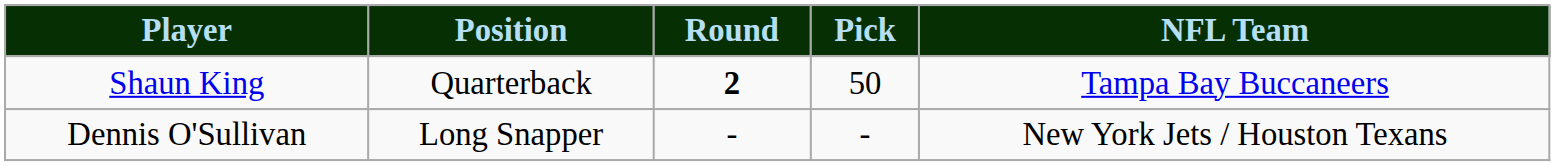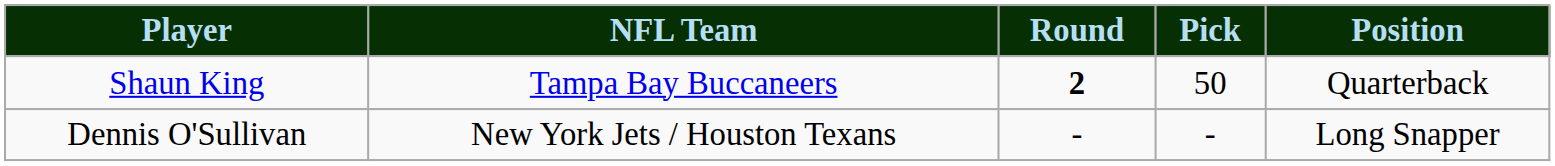columns swapped: Position <-> NFL Team
